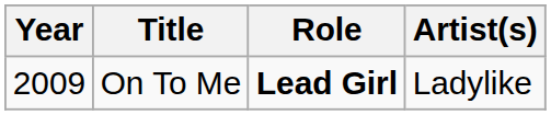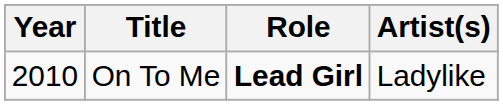On To Me | Year: 2009 -> 2010
